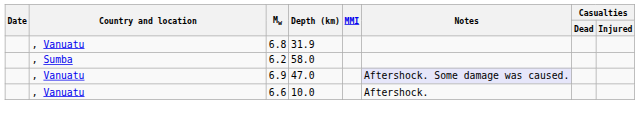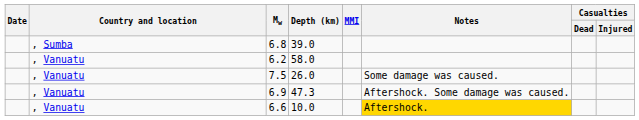6.8 | Country and location: , Vanuatu -> , Sumba
6.8 | Depth (km): 31.9 -> 39.0
6.2 | Country and location: , Sumba -> , Vanuatu
+ row: , Vanuatu | 7.5 | 26.0 | Some damage was caused.
6.9 | Depth (km): 47.0 -> 47.3
6.9 | Notes: lavender background -> no background
6.6 | Notes: no background -> gold background
